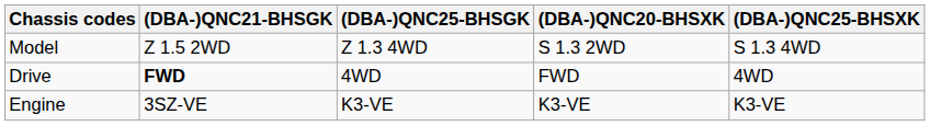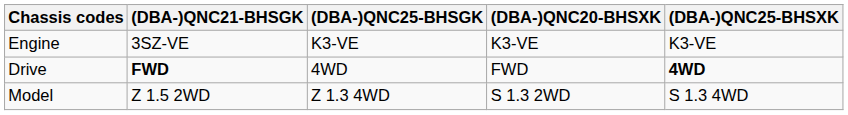rows swapped: Model <-> Engine
Drive | (DBA-)QNC25-BHSXK: normal -> bold
